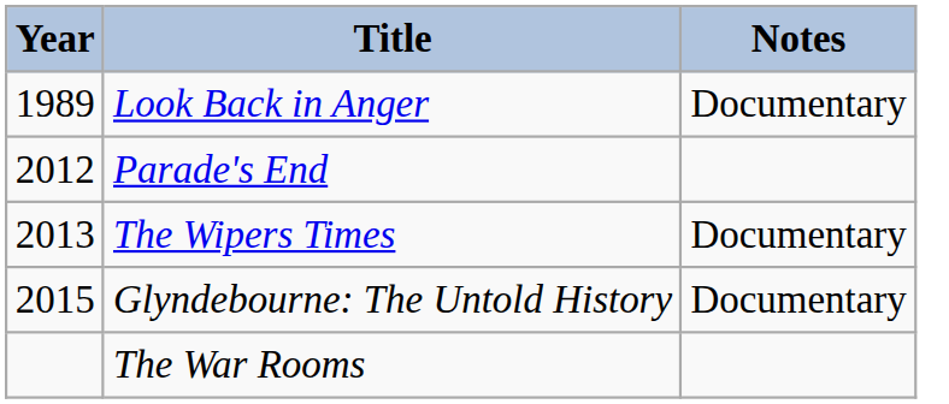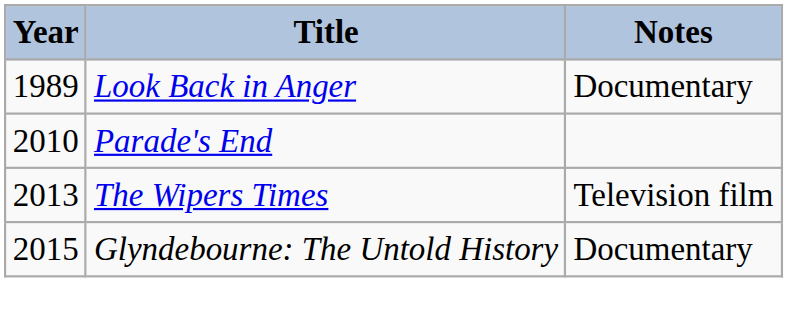Parade's End | Year: 2012 -> 2010
The Wipers Times | Notes: Documentary -> Television film
- row: The War Rooms
